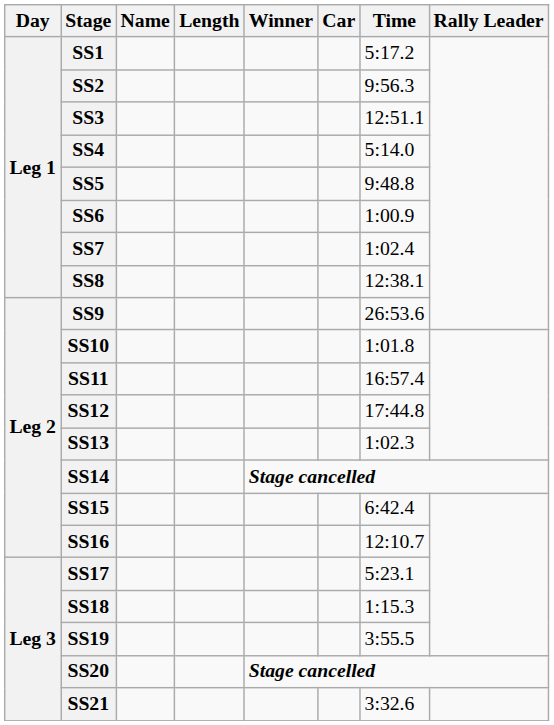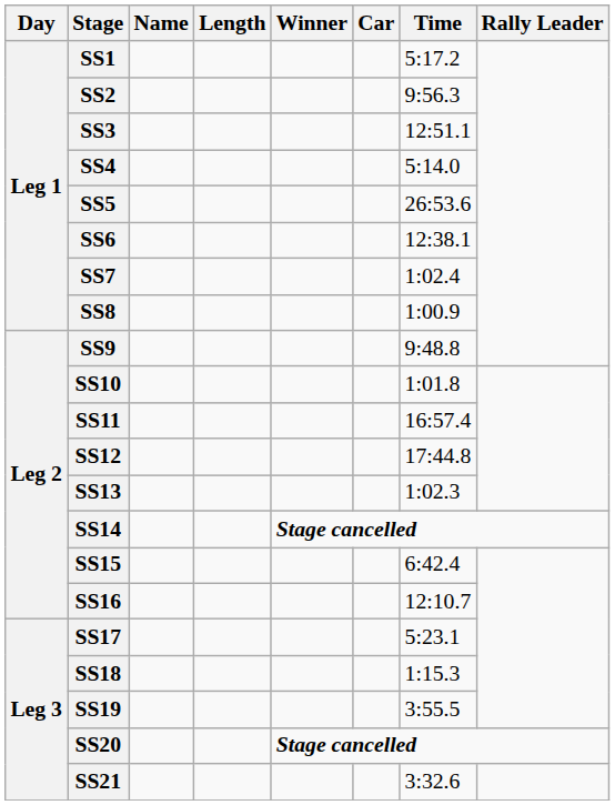SS5 | Time: 9:48.8 -> 26:53.6
SS6 | Time: 1:00.9 -> 12:38.1
SS8 | Time: 12:38.1 -> 1:00.9
SS9 | Time: 26:53.6 -> 9:48.8
